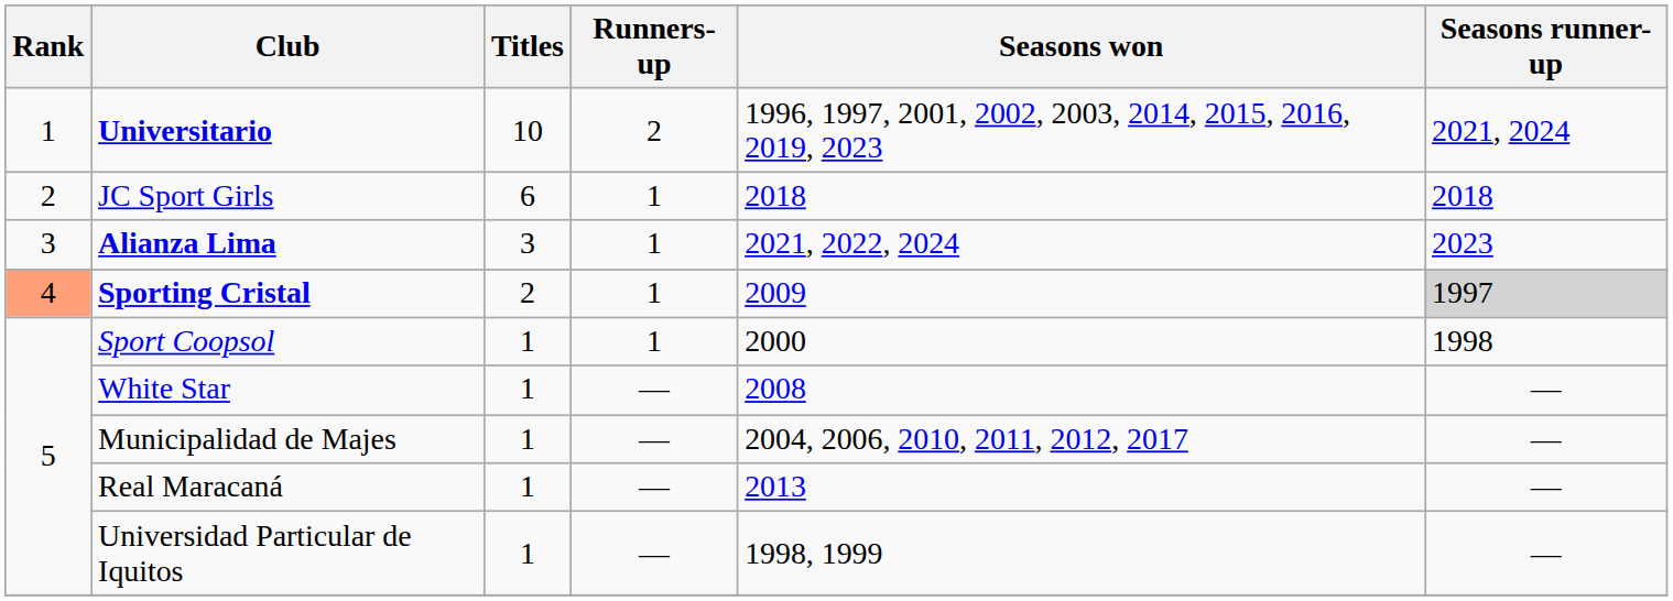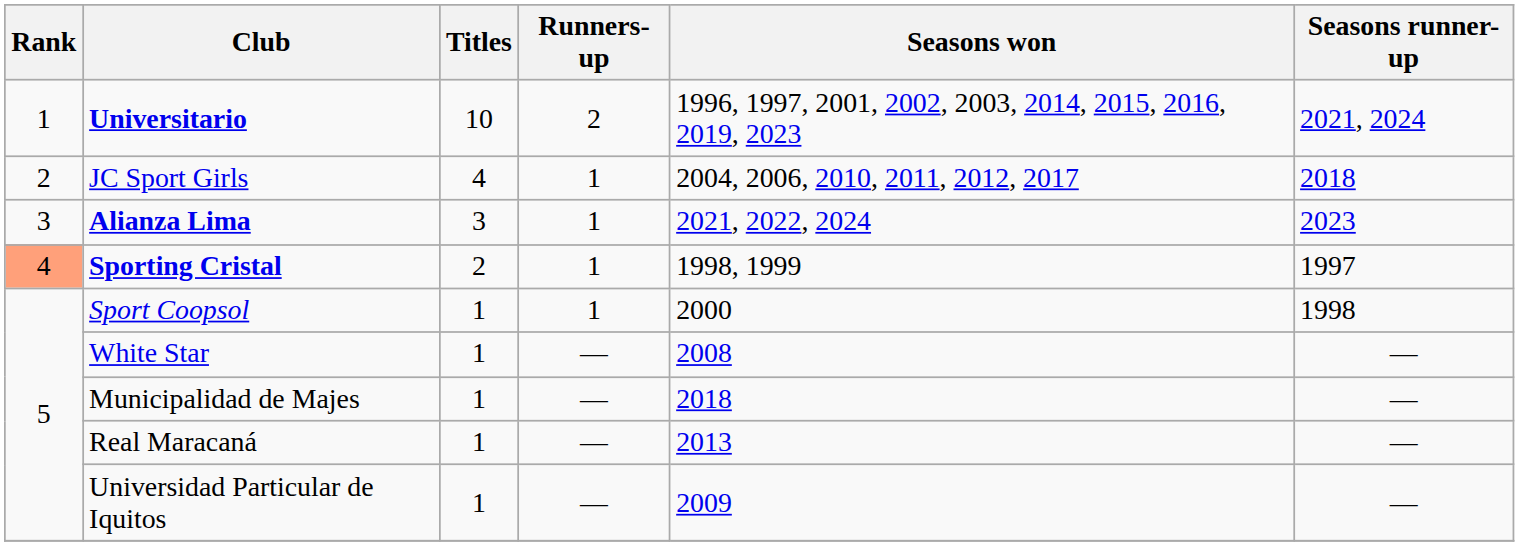JC Sport Girls | Titles: 6 -> 4
JC Sport Girls | Seasons won: 2018 -> 2004, 2006, 2010, 2011, 2012, 2017
Sporting Cristal | Seasons won: 2009 -> 1998, 1999
Sporting Cristal | Seasons runner-up: lightgrey background -> no background
Municipalidad de Majes | Seasons won: 2004, 2006, 2010, 2011, 2012, 2017 -> 2018
Universidad Particular de Iquitos | Seasons won: 1998, 1999 -> 2009
